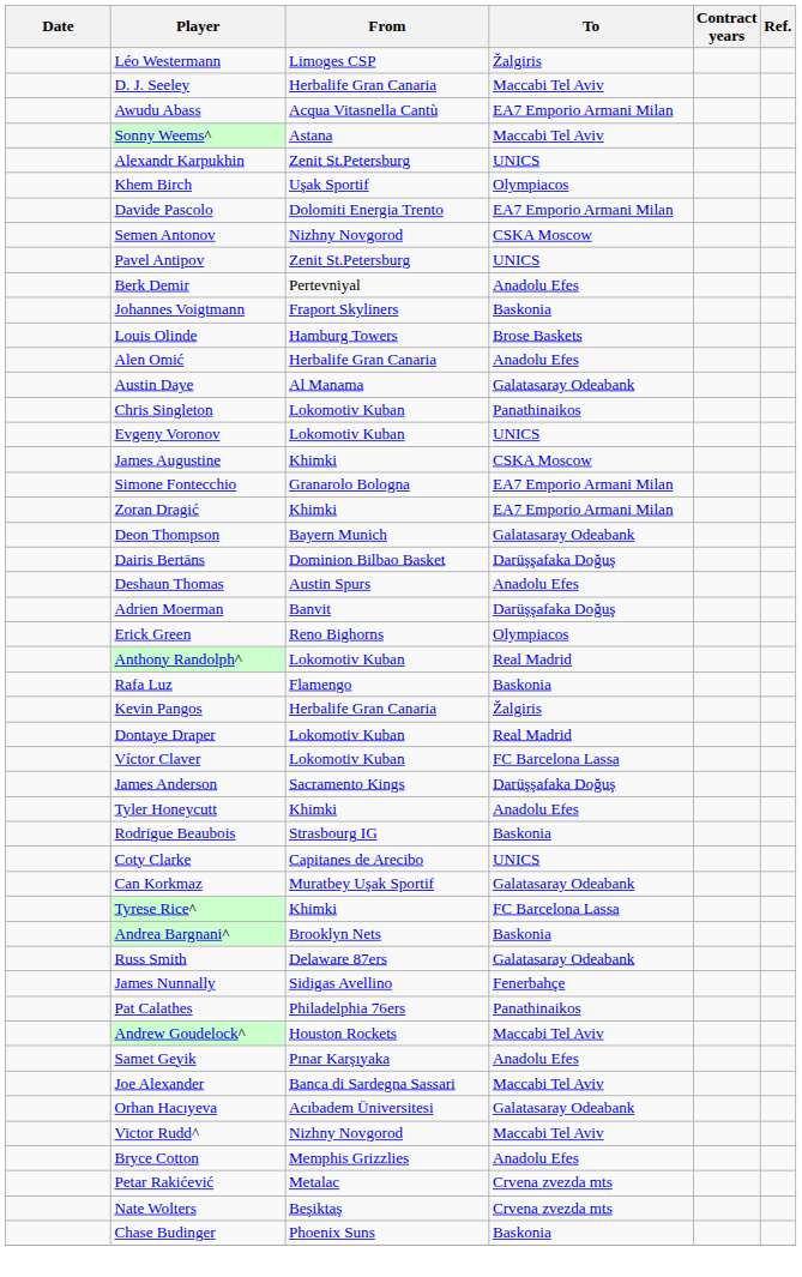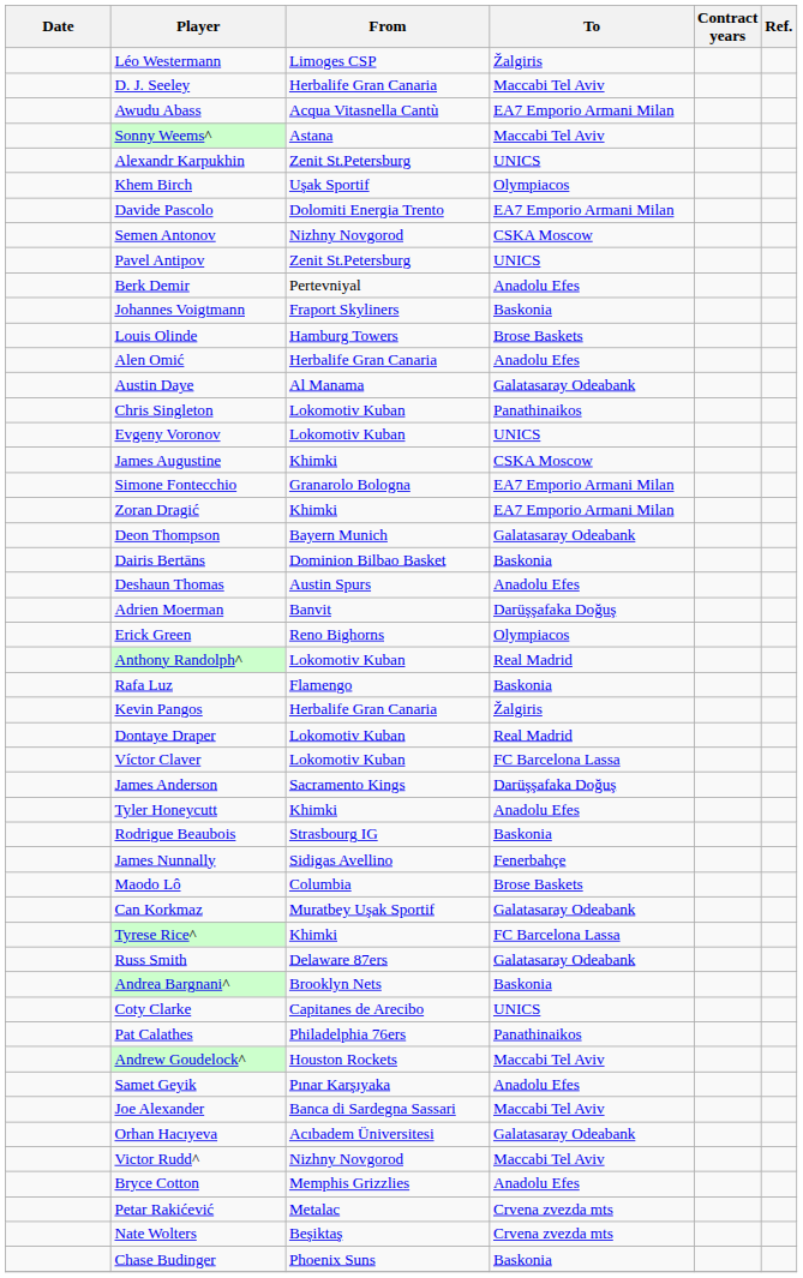Dairis Bertāns | To: Darüşşafaka Doğuş -> Baskonia
rows swapped: Coty Clarke <-> James Nunnally
+ row: Maodo Lô | Columbia | Brose Baskets
rows swapped: Andrea Bargnani^ <-> Russ Smith
